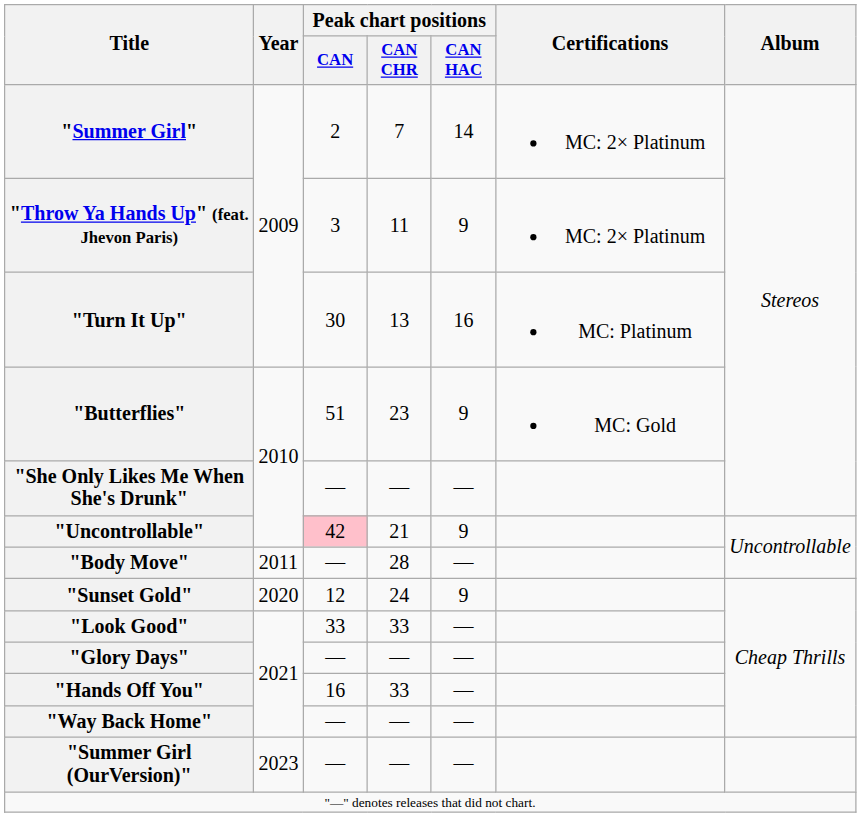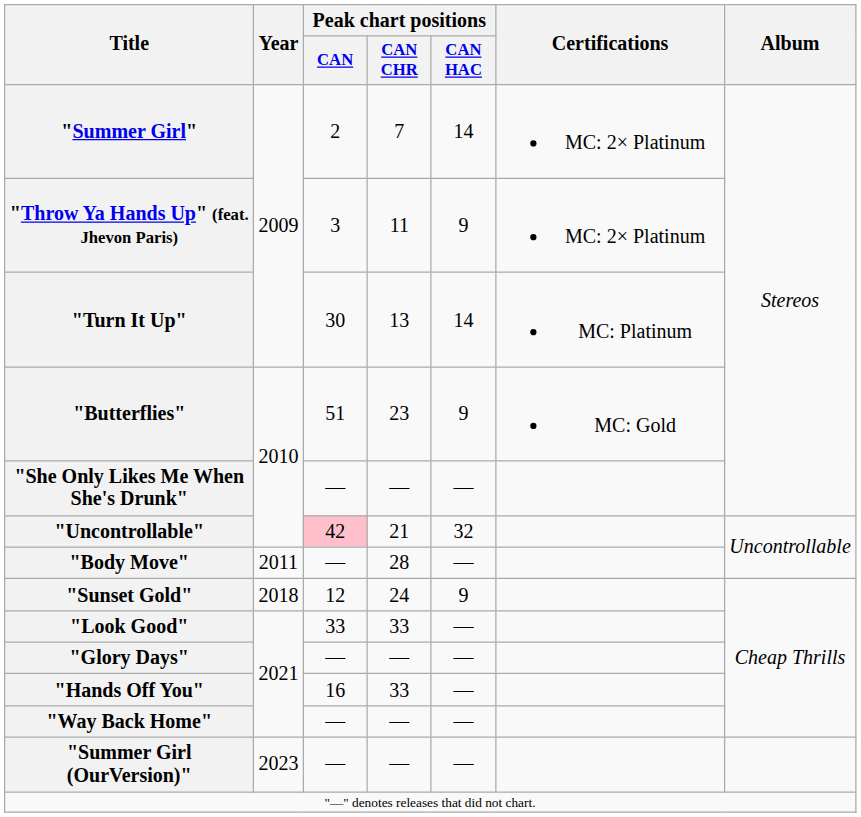"Turn It Up" | Peak chart positions / CAN HAC: 16 -> 14
"Uncontrollable" | Peak chart positions / CAN HAC: 9 -> 32
"Sunset Gold" | Year: 2020 -> 2018
